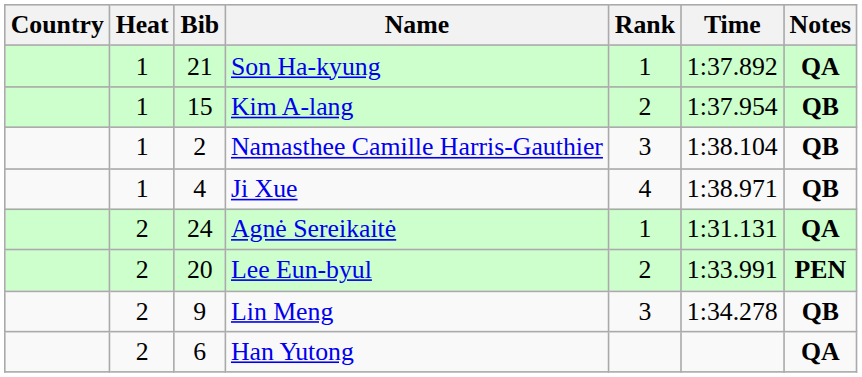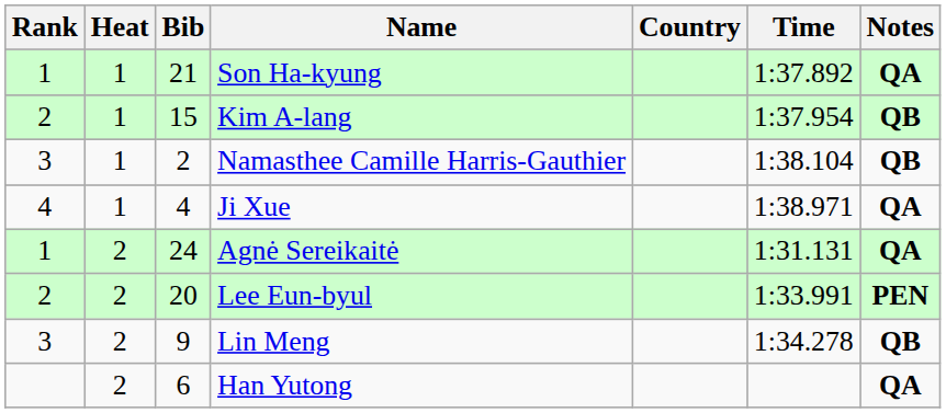columns swapped: Rank <-> Country
Ji Xue | Notes: QB -> QA
